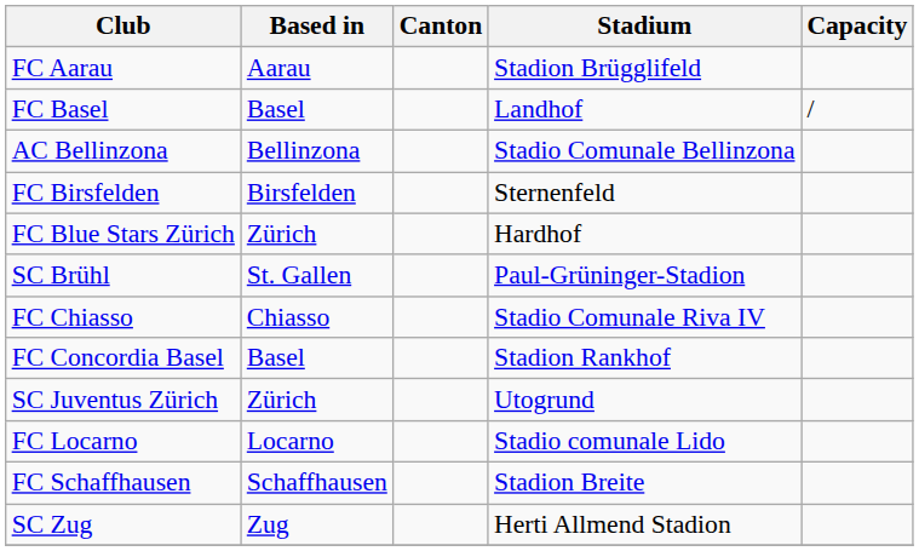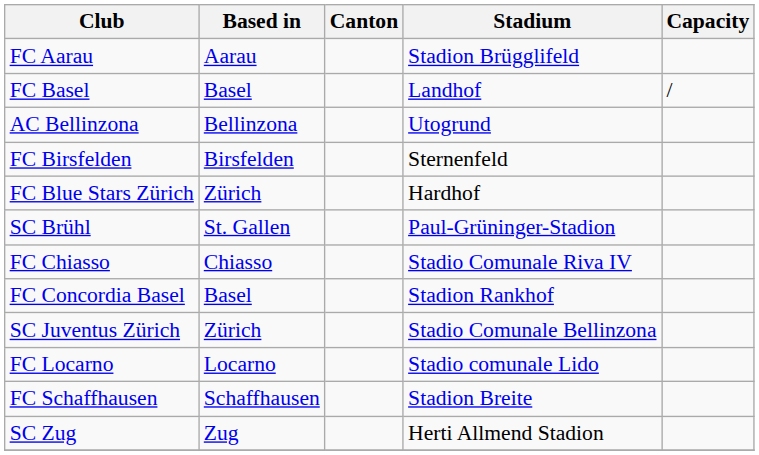AC Bellinzona | Stadium: Stadio Comunale Bellinzona -> Utogrund
SC Juventus Zürich | Stadium: Utogrund -> Stadio Comunale Bellinzona
